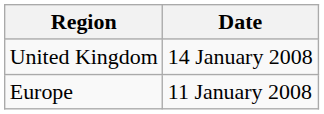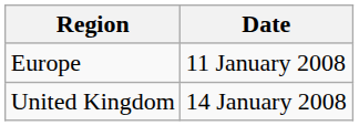rows swapped: Europe <-> United Kingdom
